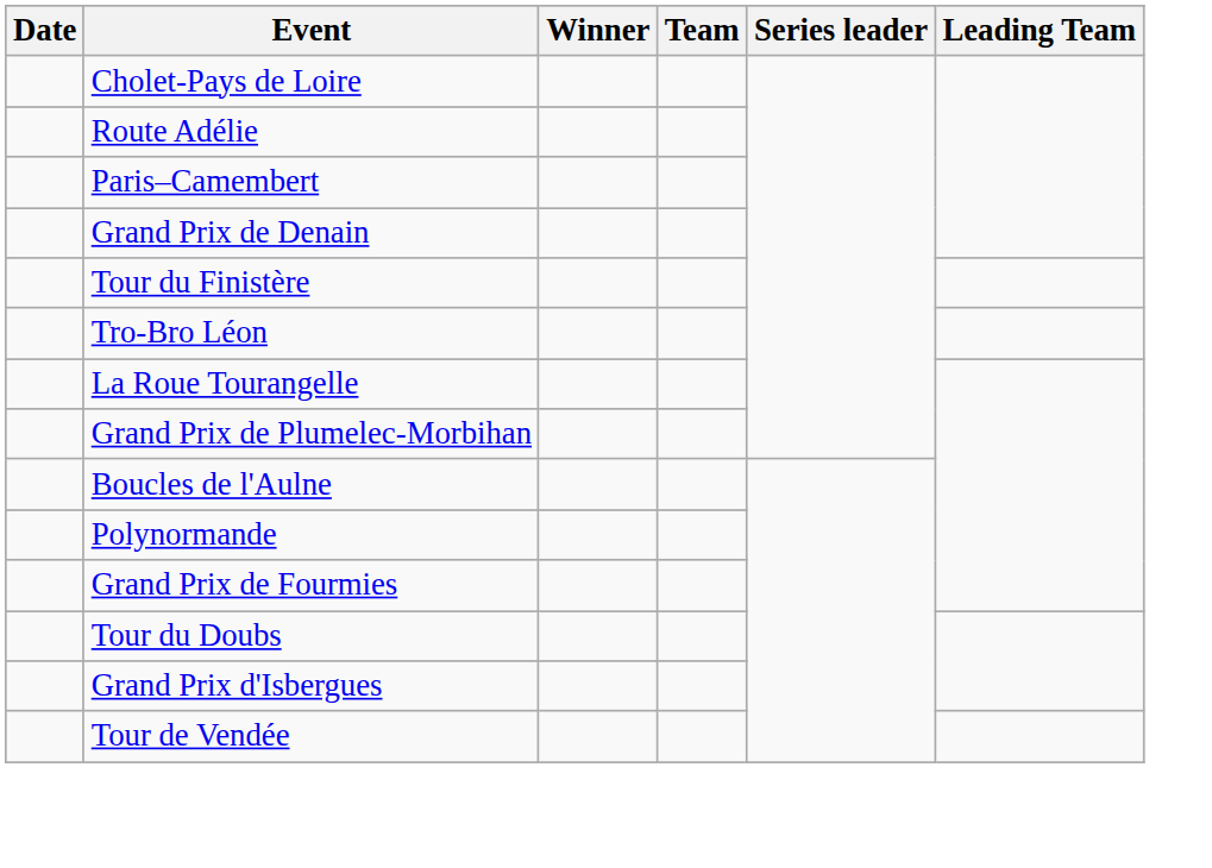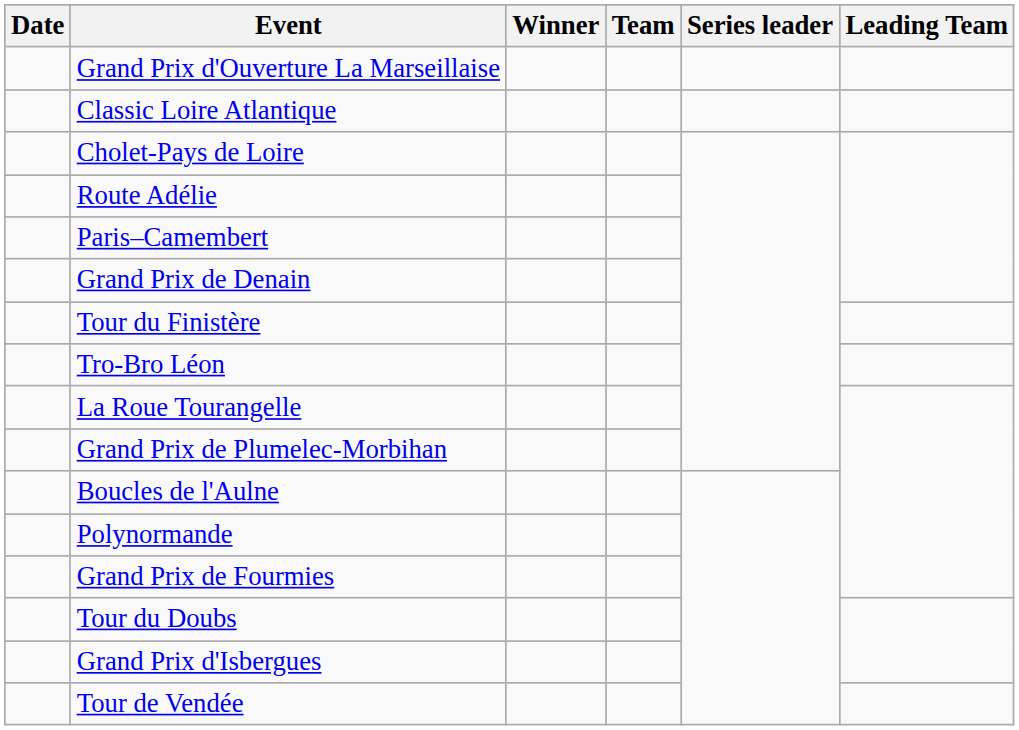+ row: Grand Prix d'Ouverture La Marseillaise
+ row: Classic Loire Atlantique
